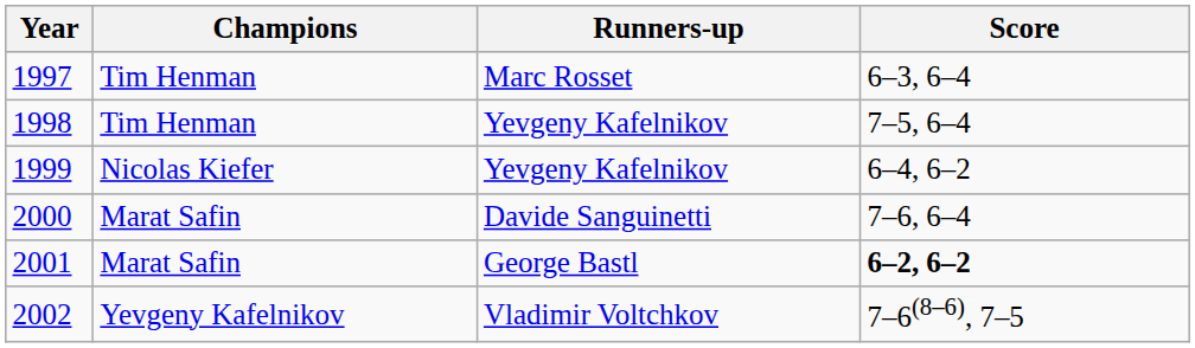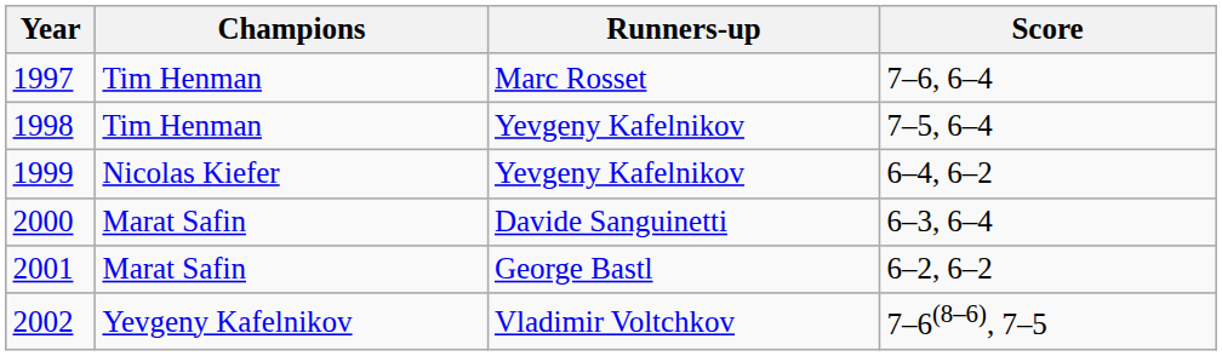1997 | Score: 6–3, 6–4 -> 7–6, 6–4
2000 | Score: 7–6, 6–4 -> 6–3, 6–4
2001 | Score: bold -> normal
